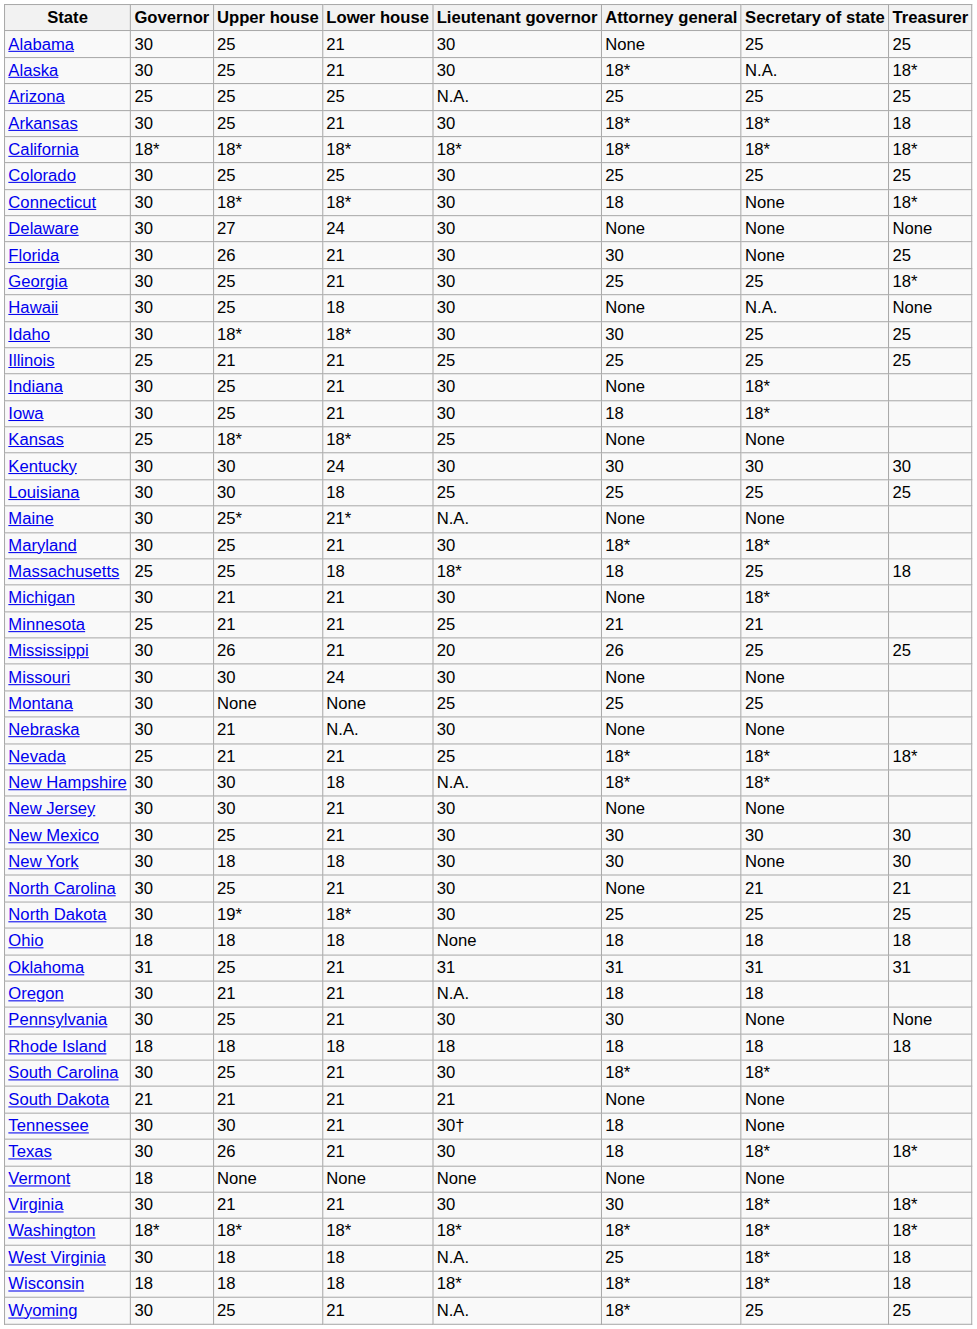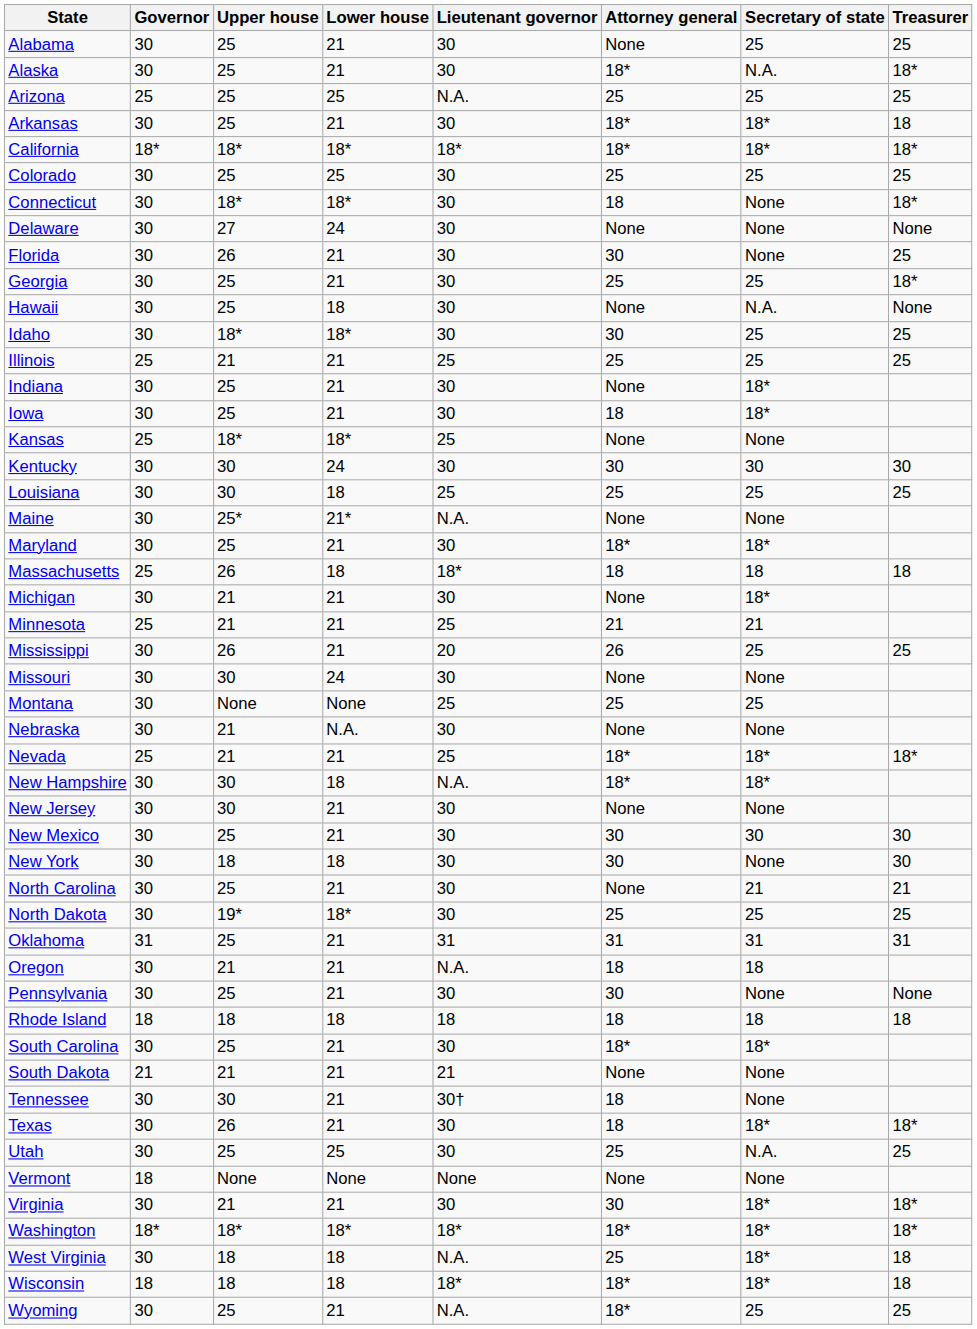Massachusetts | Upper house: 25 -> 26
Massachusetts | Secretary of state: 25 -> 18
- row: Ohio | 18 | 18 | 18 | None | 18 | 18 | 18
+ row: Utah | 30 | 25 | 25 | 30 | 25 | N.A. | 25
